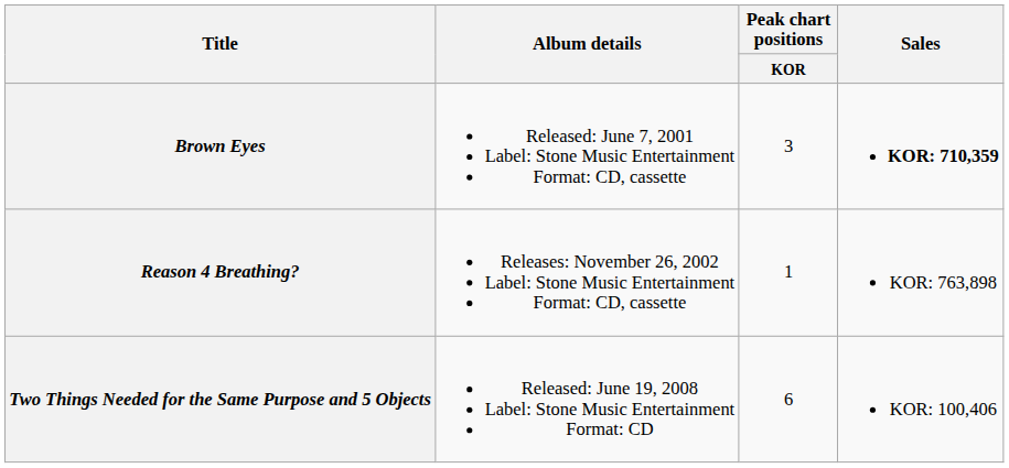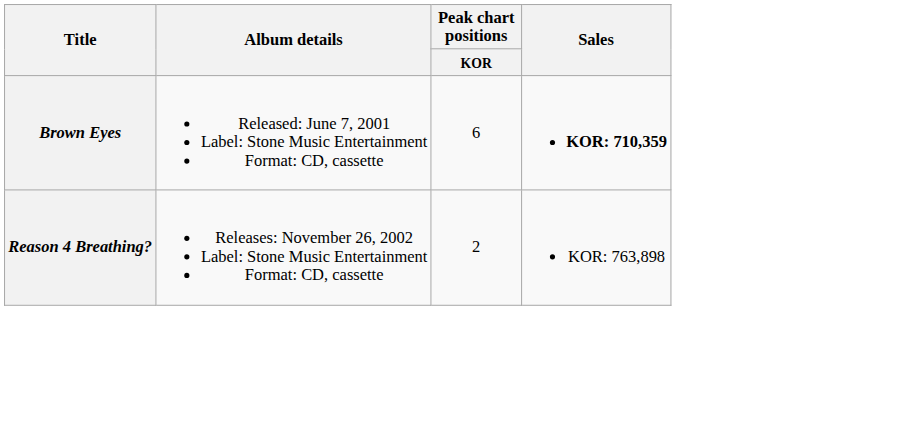Brown Eyes | Peak chart positions / KOR: 3 -> 6
Reason 4 Breathing? | Peak chart positions / KOR: 1 -> 2
- row: Two Things Needed for the Same Purpose and 5 Objects | Released: June 19, 2008 Label: Stone Music Entertainment Format: CD | 6 | KOR: 100,406
